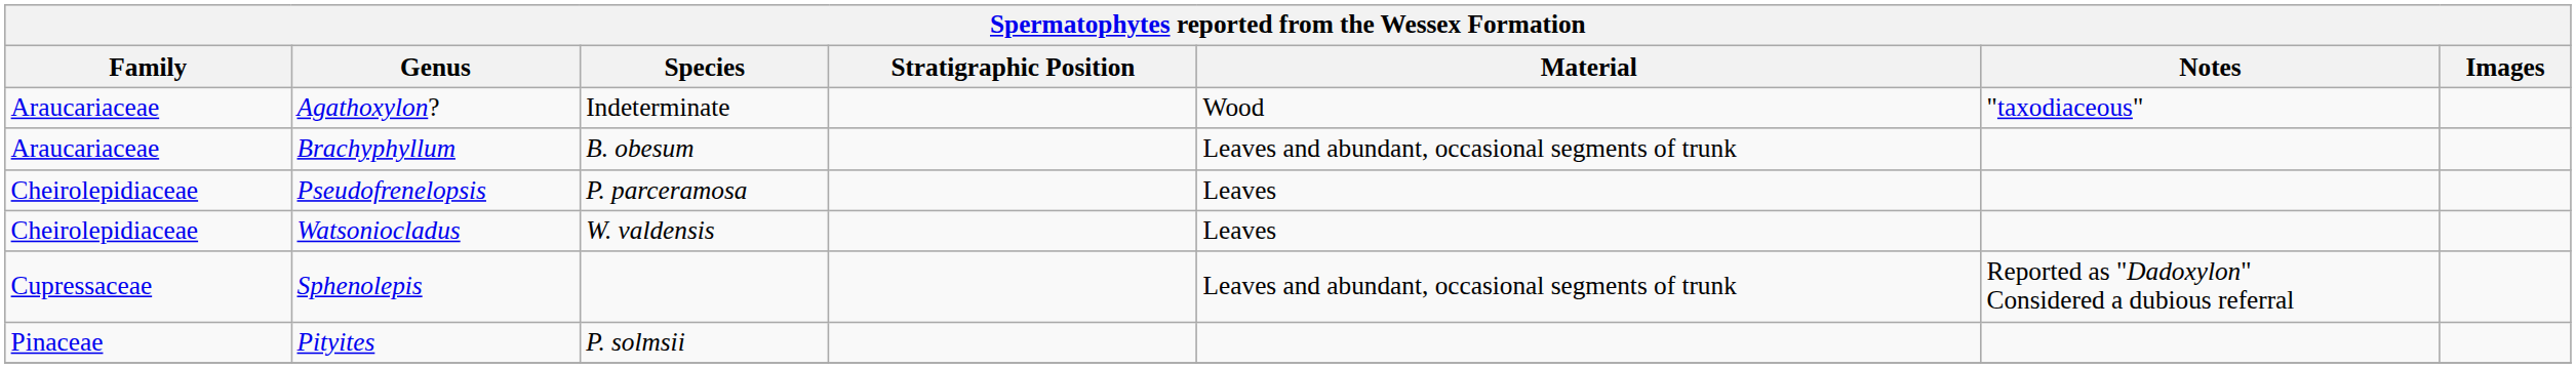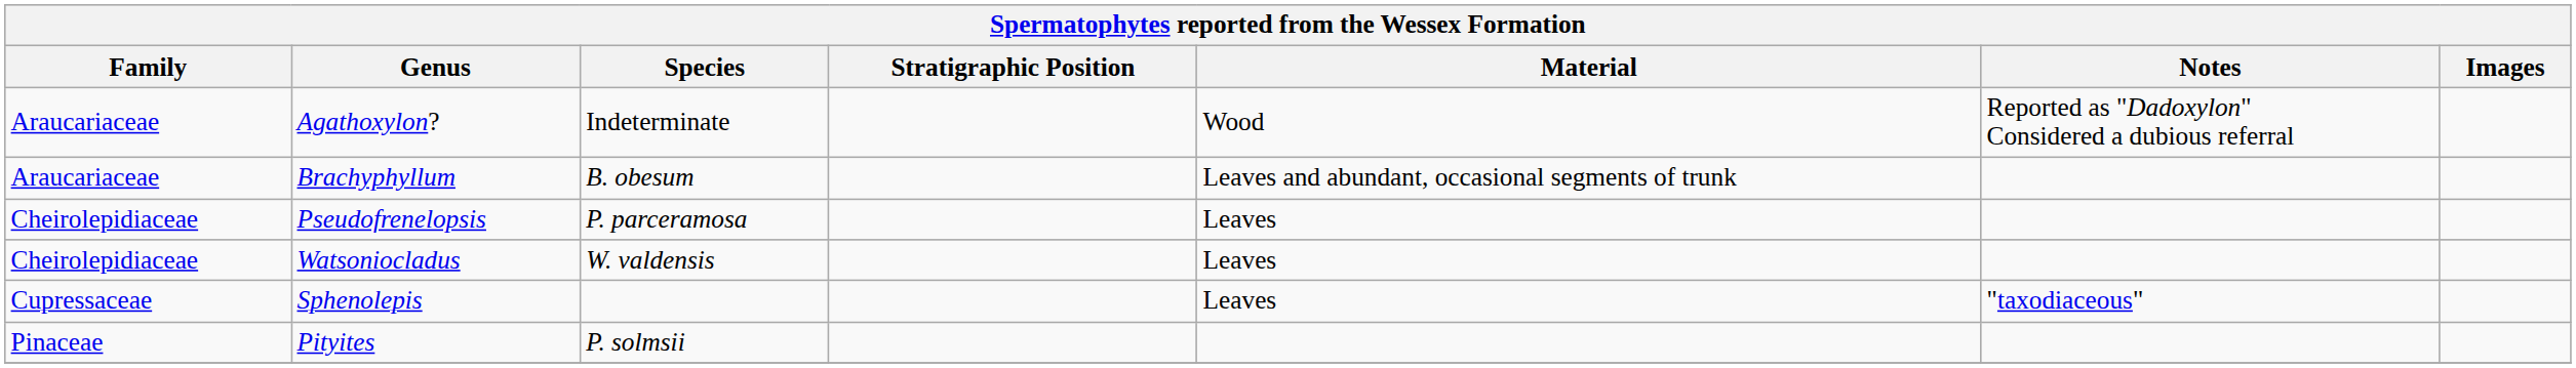Agathoxylon? | Notes: "taxodiaceous" -> Reported as "Dadoxylon" Considered a dubious referral
Sphenolepis | Material: Leaves and abundant, occasional segments of trunk -> Leaves
Sphenolepis | Notes: Reported as "Dadoxylon" Considered a dubious referral -> "taxodiaceous"
